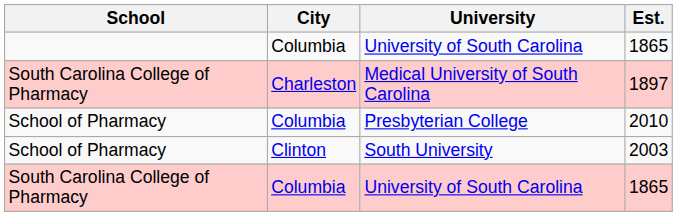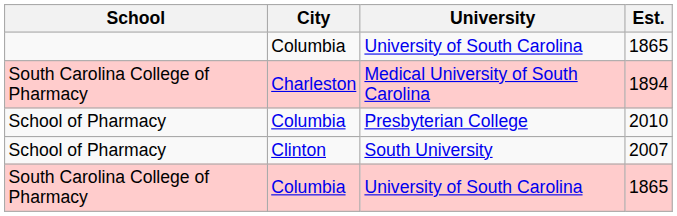Medical University of South Carolina | Est.: 1897 -> 1894
South University | Est.: 2003 -> 2007
